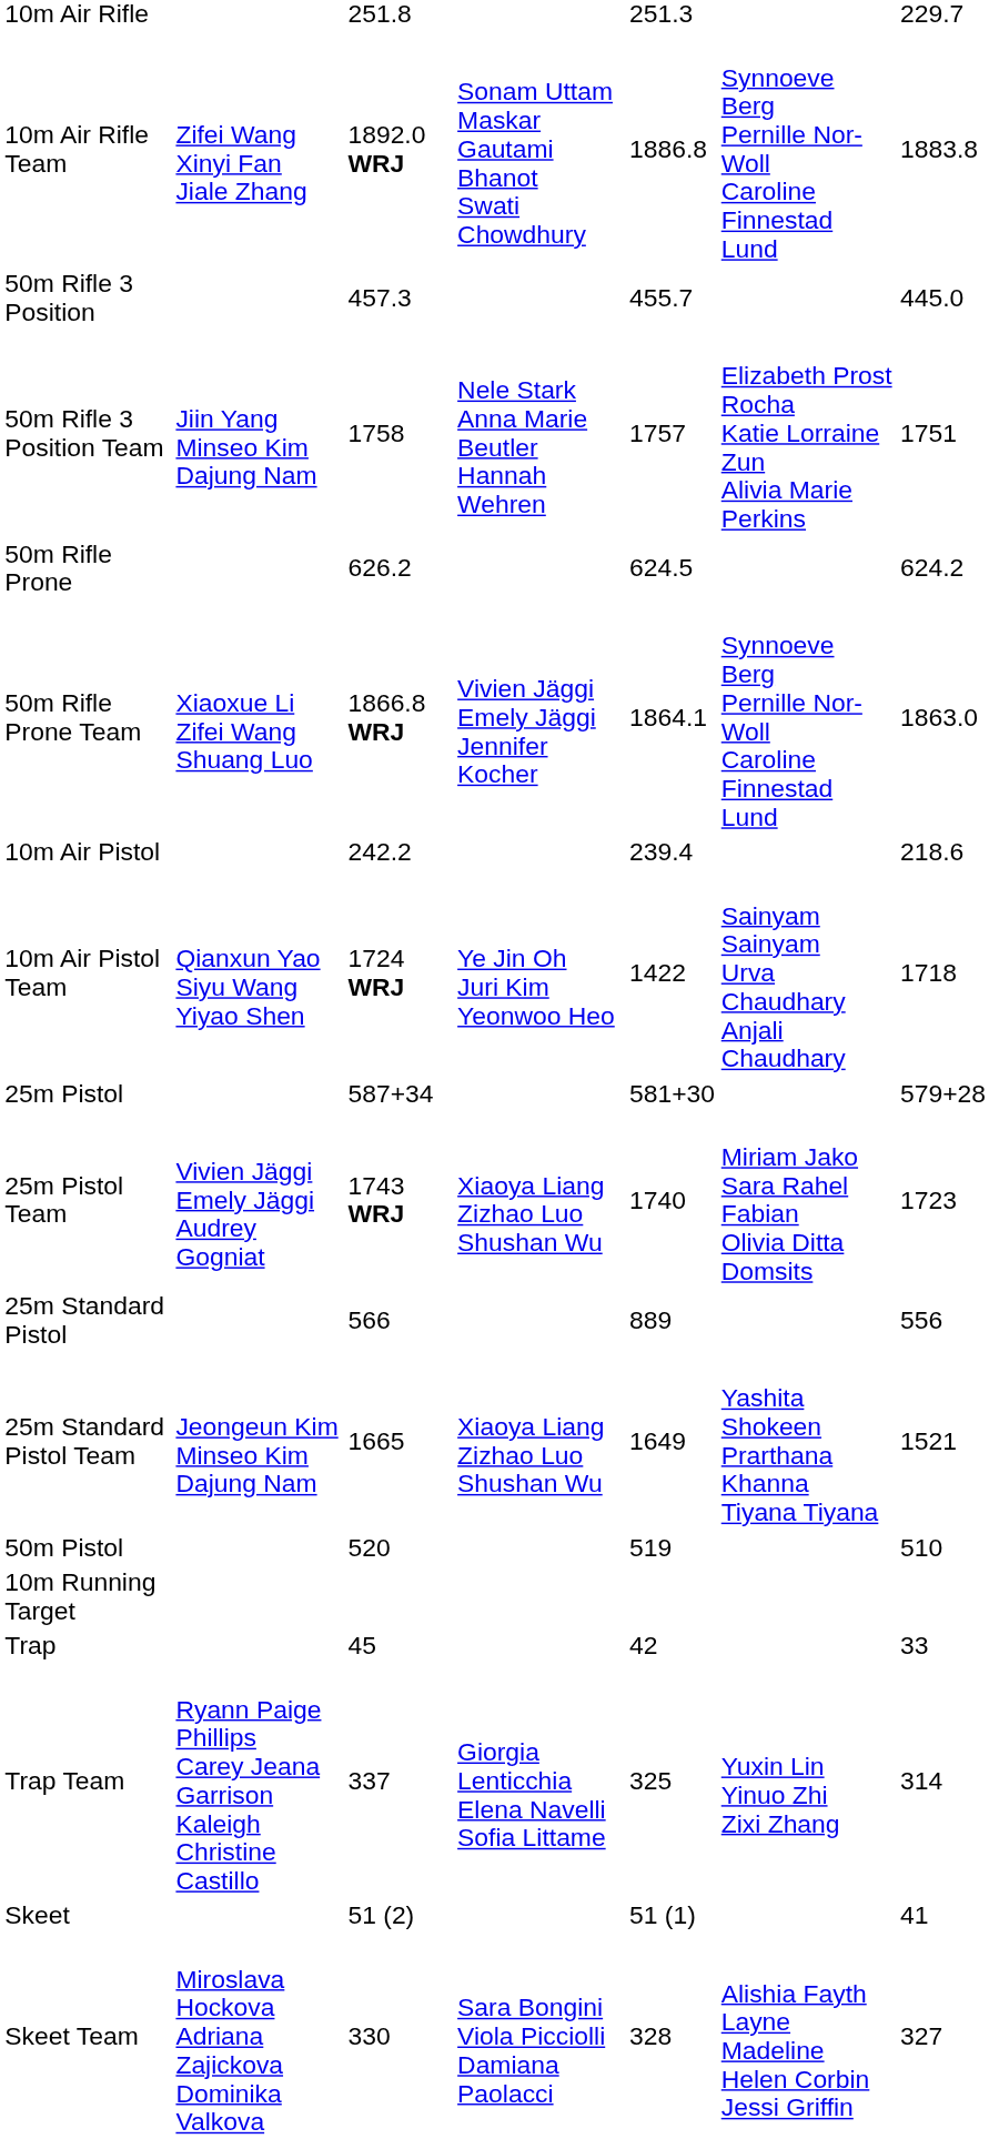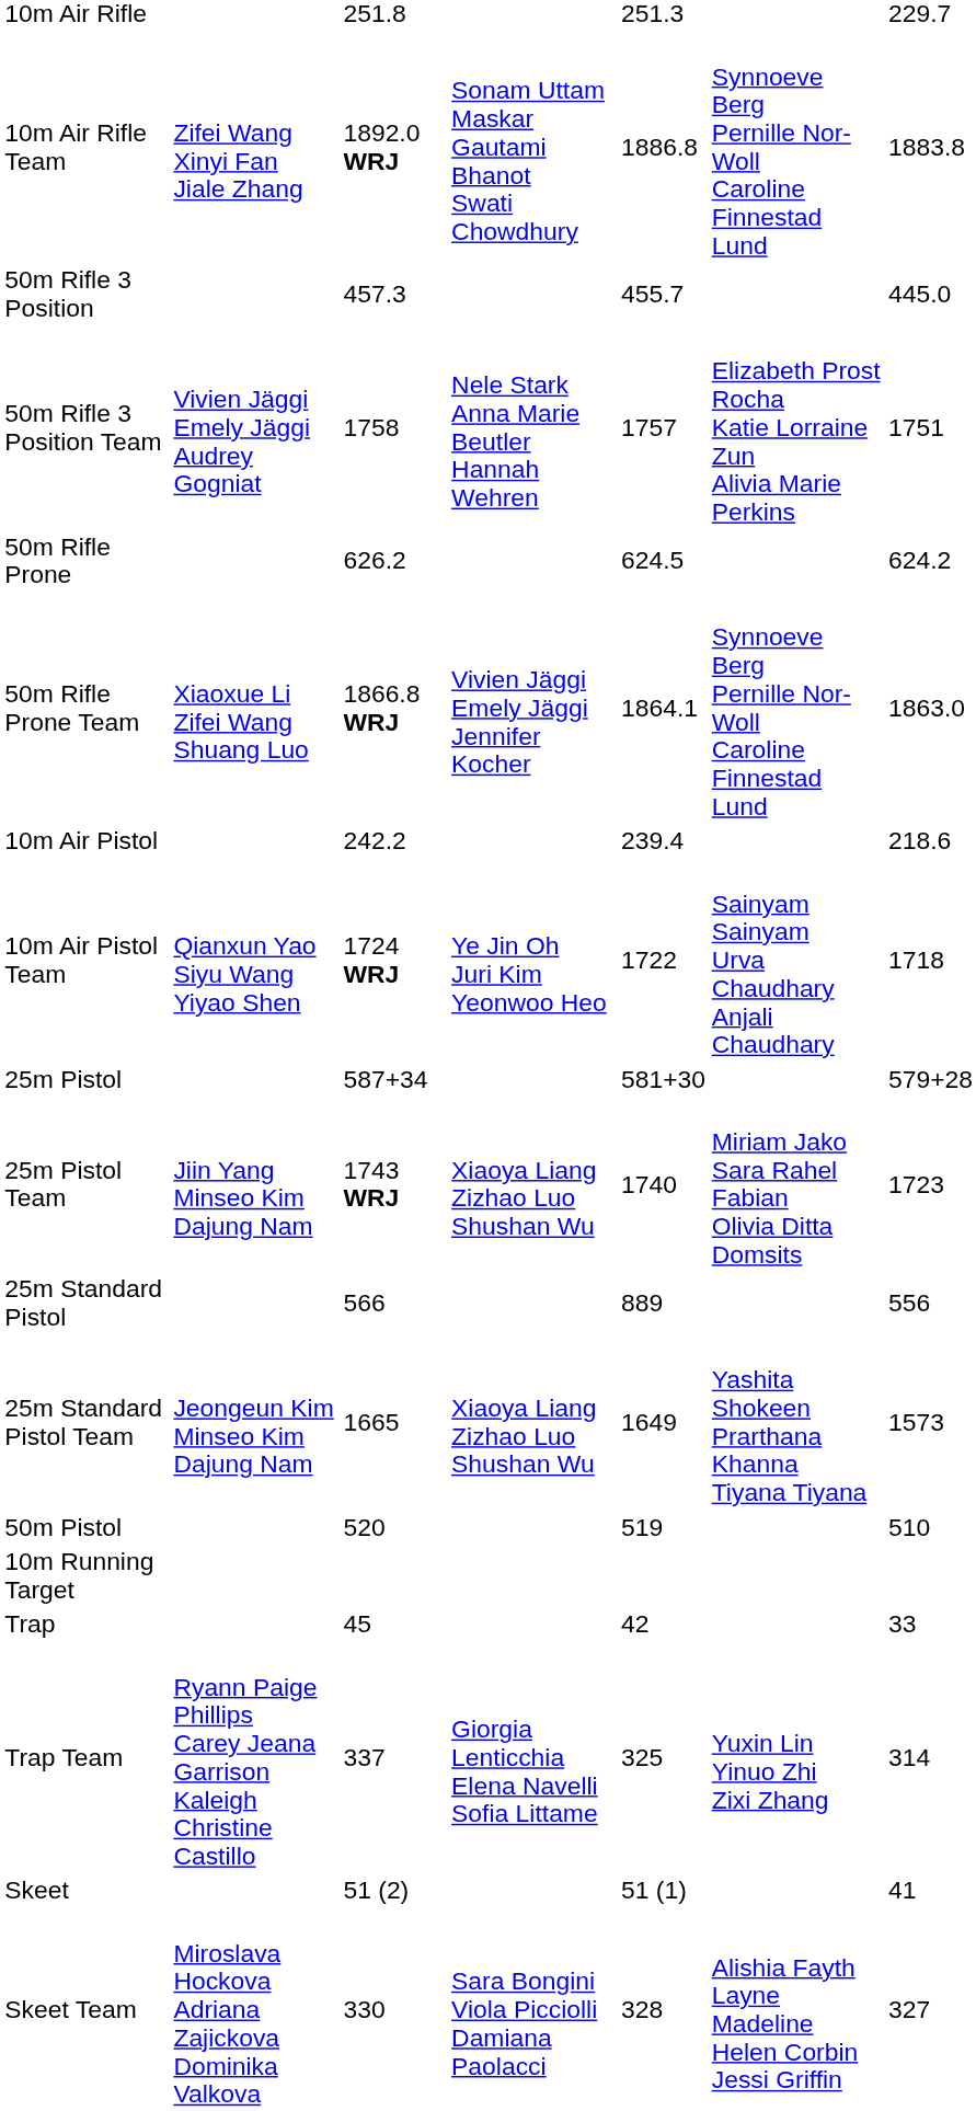50m Rifle 3 Position Team | column 2: Jiin Yang Minseo Kim Dajung Nam -> Vivien Jäggi Emely Jäggi Audrey Gogniat
10m Air Pistol Team | column 5: 1422 -> 1722
25m Pistol Team | column 2: Vivien Jäggi Emely Jäggi Audrey Gogniat -> Jiin Yang Minseo Kim Dajung Nam
25m Standard Pistol Team | column 7: 1521 -> 1573
